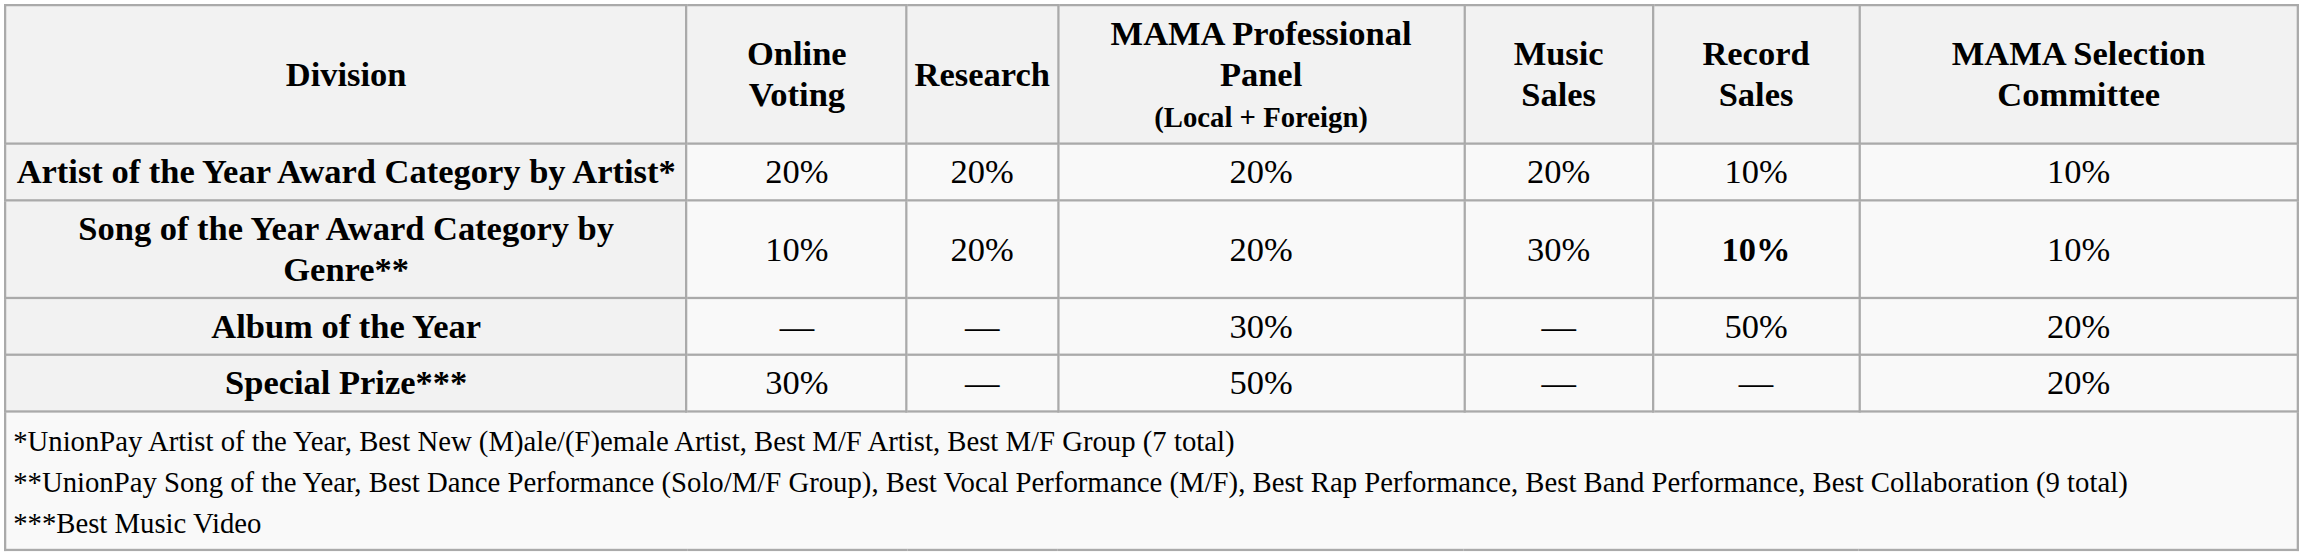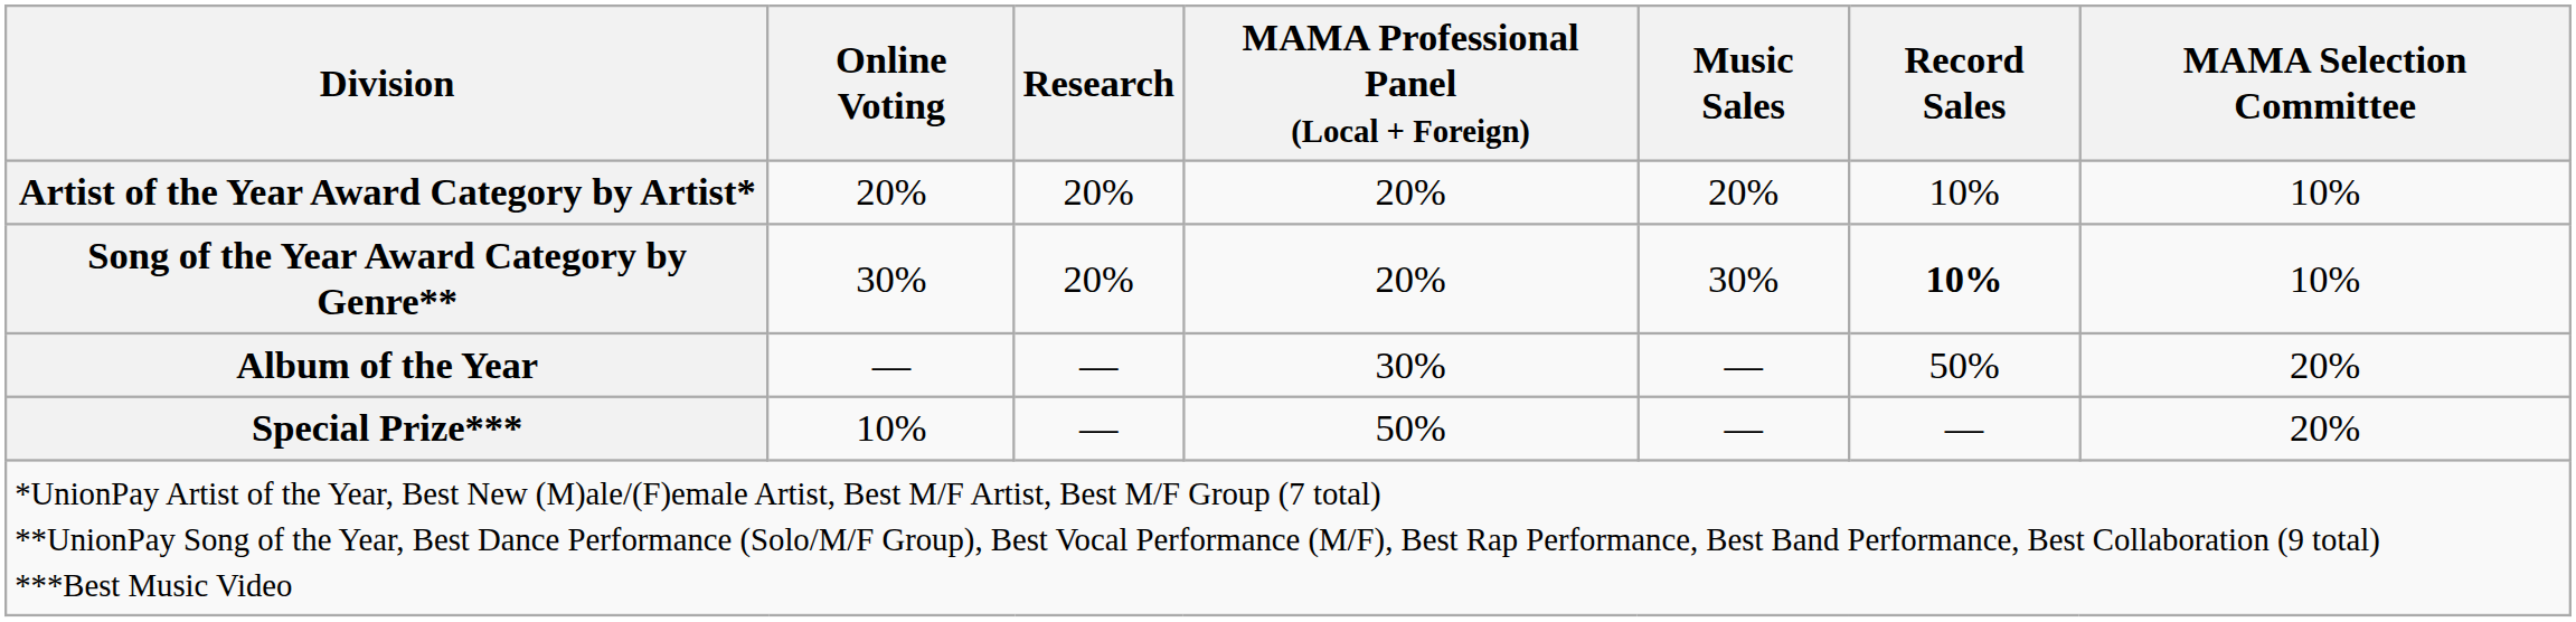Song of the Year Award Category by Genre** | Online Voting: 10% -> 30%
Special Prize*** | Online Voting: 30% -> 10%
